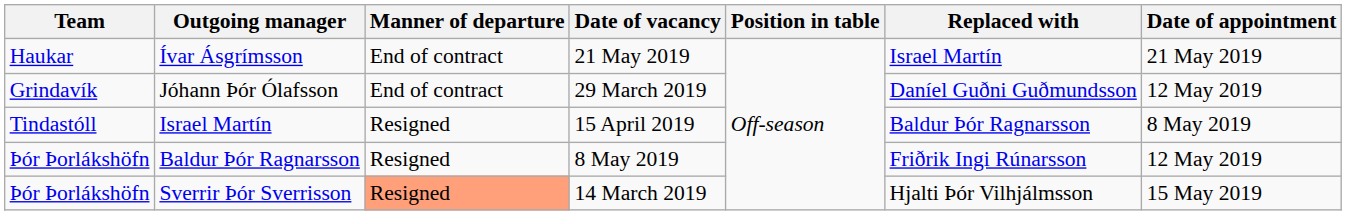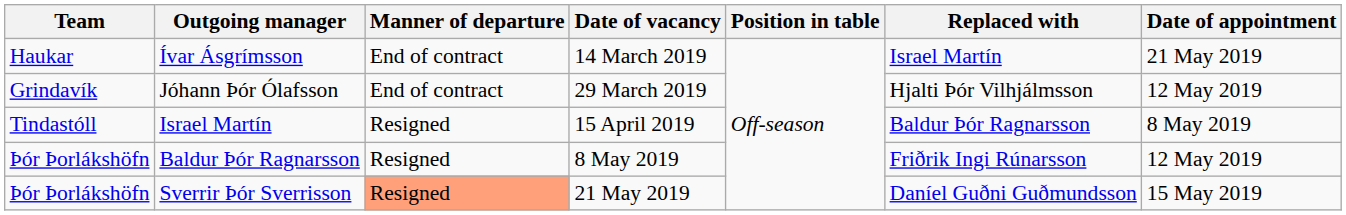Ívar Ásgrímsson | Date of vacancy: 21 May 2019 -> 14 March 2019
Jóhann Þór Ólafsson | Replaced with: Daníel Guðni Guðmundsson -> Hjalti Þór Vilhjálmsson
Sverrir Þór Sverrisson | Date of vacancy: 14 March 2019 -> 21 May 2019
Sverrir Þór Sverrisson | Replaced with: Hjalti Þór Vilhjálmsson -> Daníel Guðni Guðmundsson
